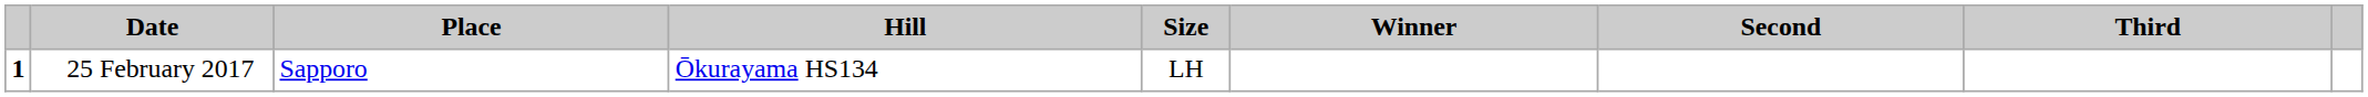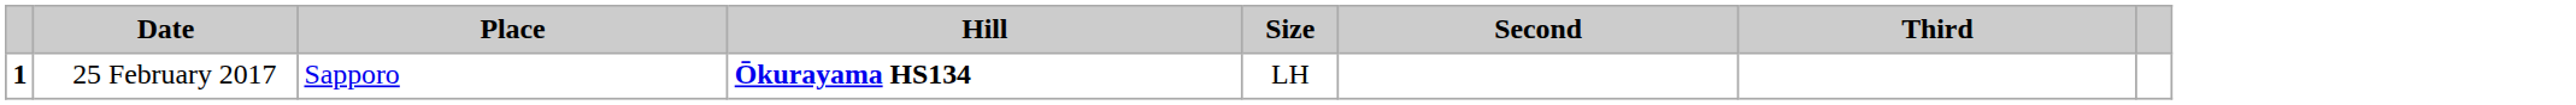- column: Winner
25 February 2017 | Hill: normal -> bold
